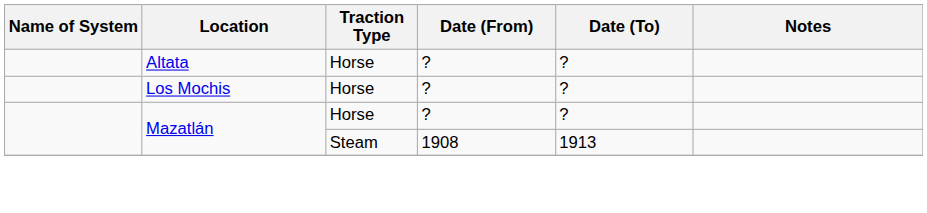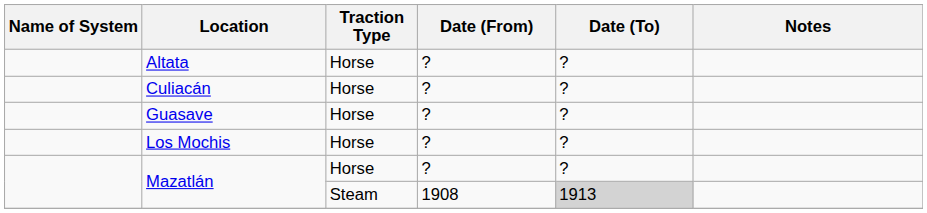+ row: Culiacán | Horse | ? | ?
+ row: Guasave | Horse | ? | ?
Mazatlán / Steam | Date (To): no background -> lightgrey background
